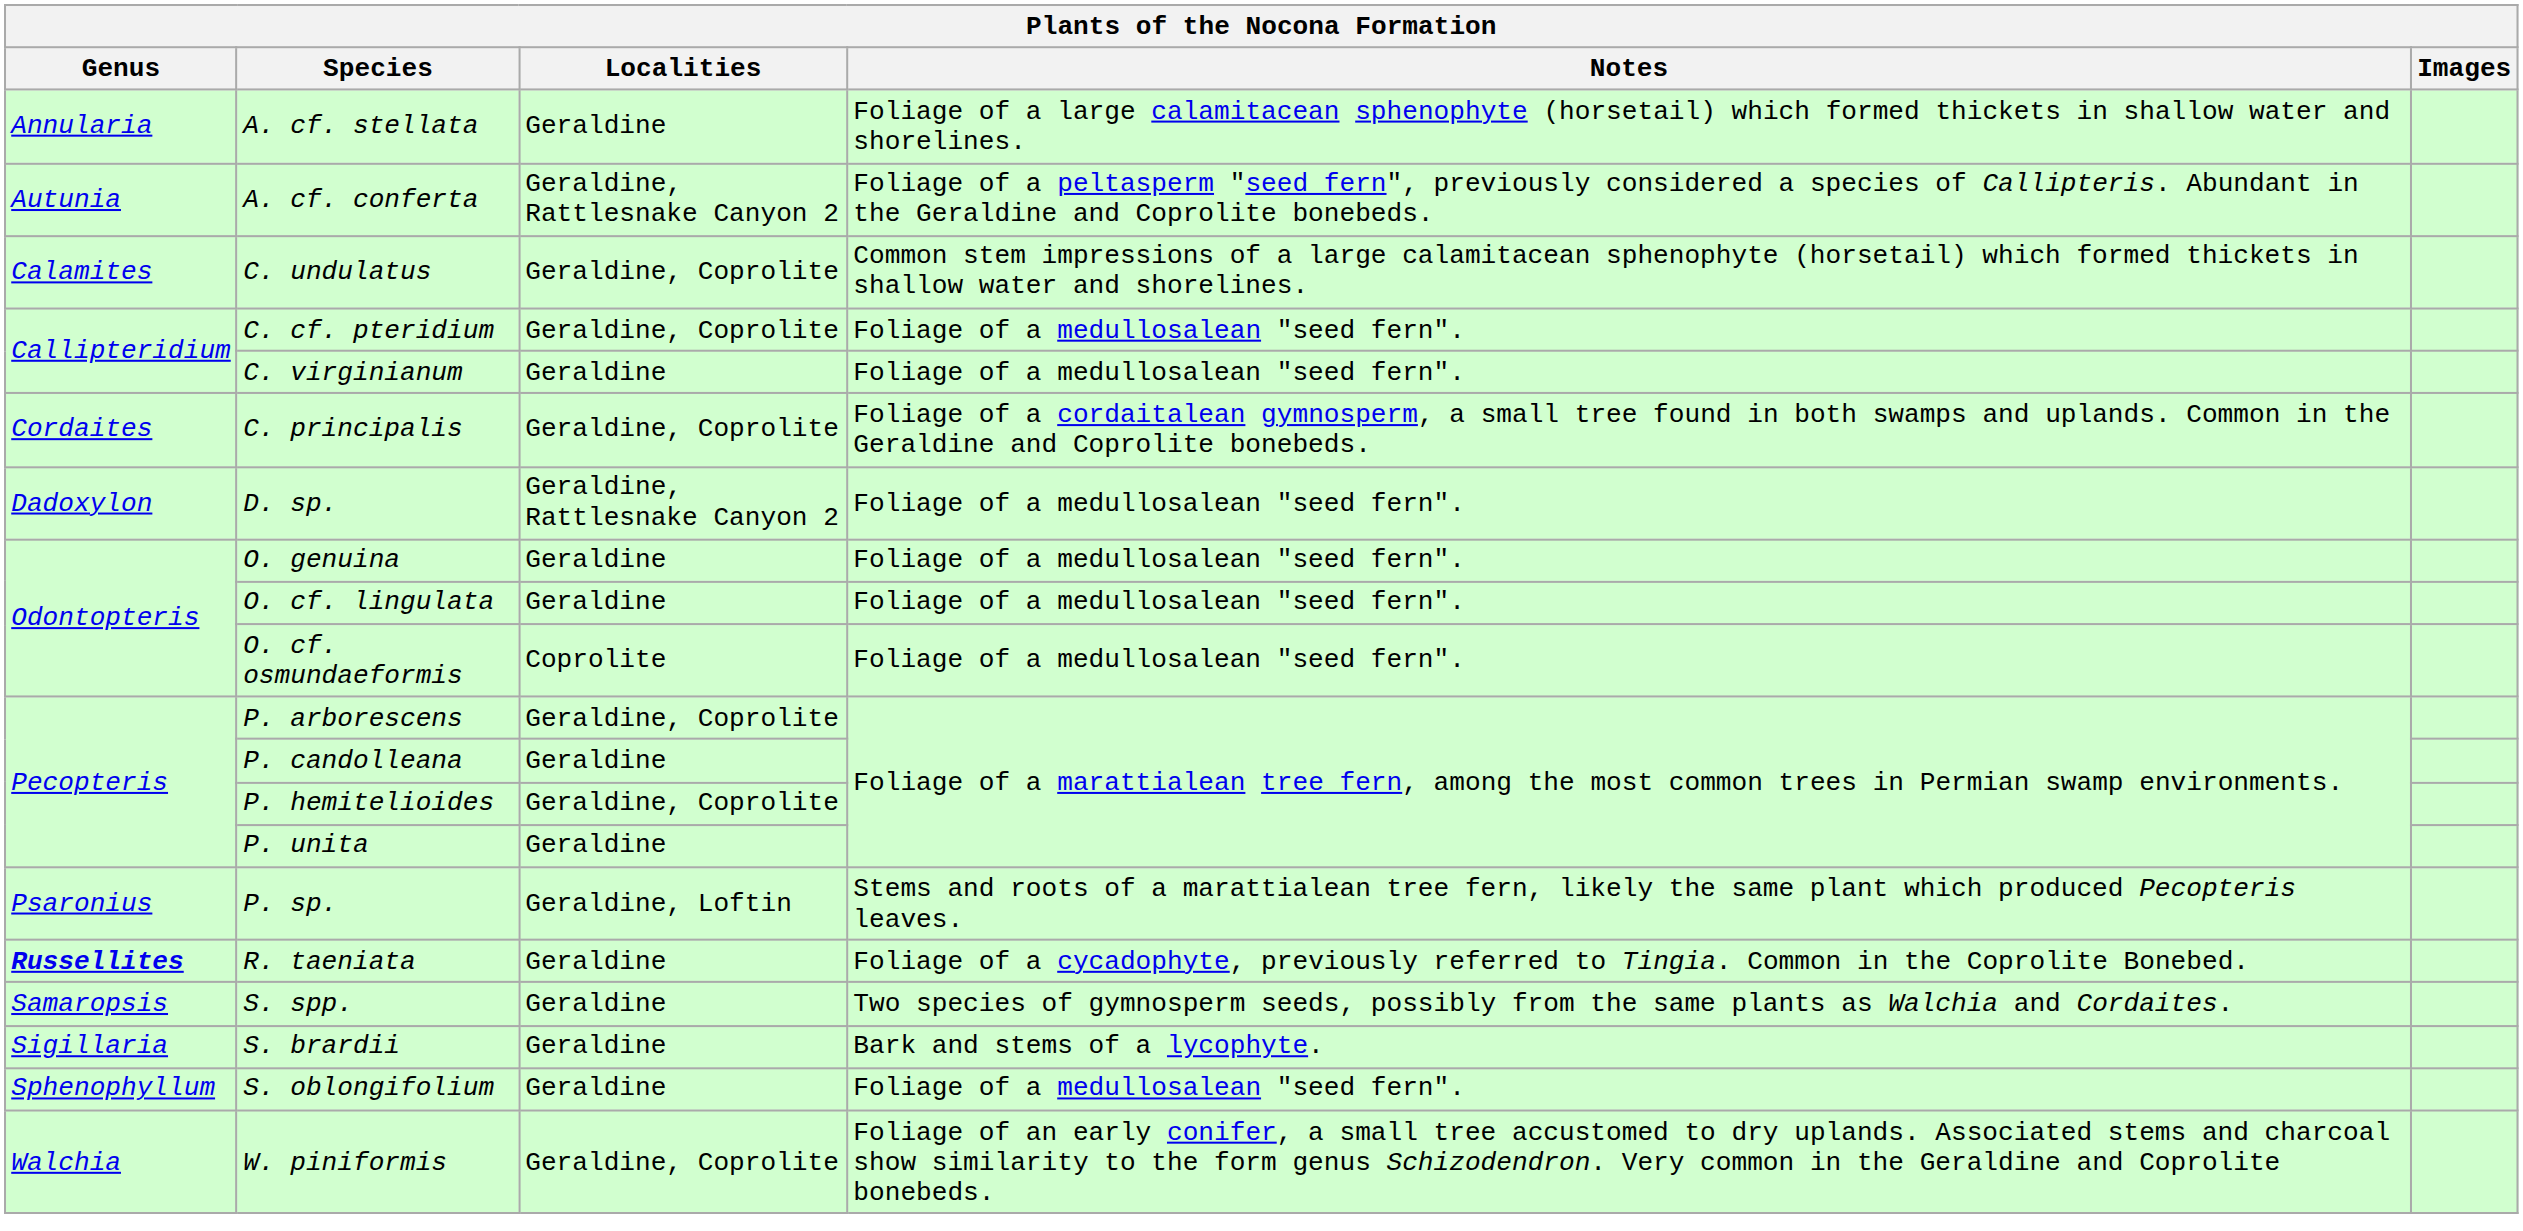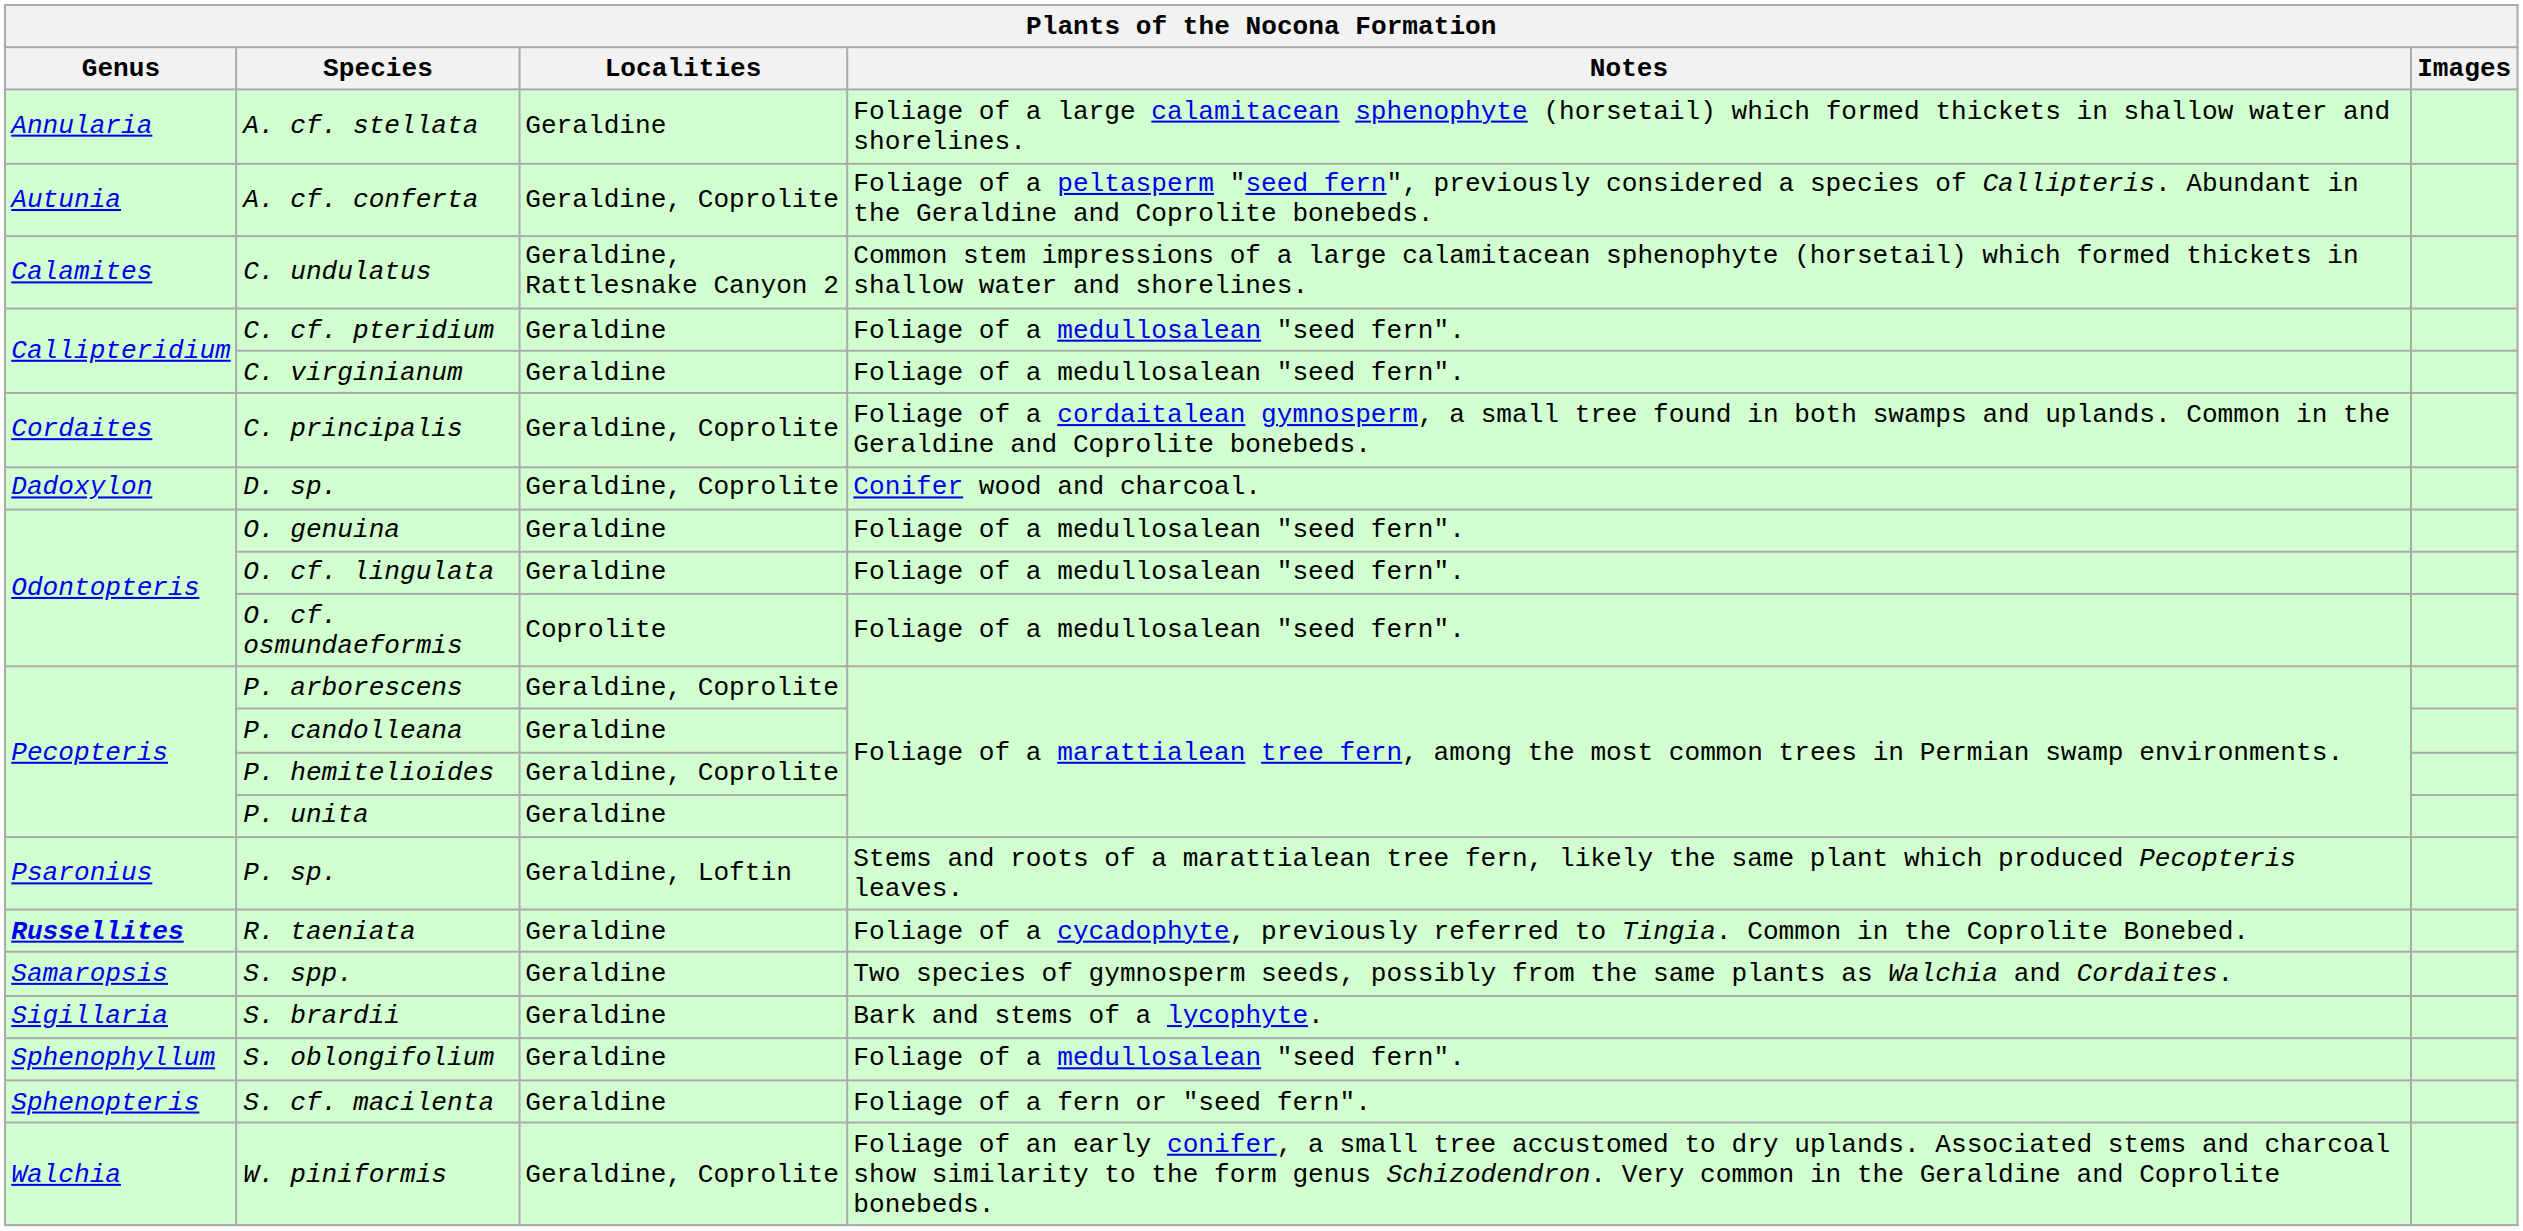A. cf. conferta | Localities: Geraldine, Rattlesnake Canyon 2 -> Geraldine, Coprolite
C. undulatus | Localities: Geraldine, Coprolite -> Geraldine, Rattlesnake Canyon 2
C. cf. pteridium | Localities: Geraldine, Coprolite -> Geraldine
D. sp. | Localities: Geraldine, Rattlesnake Canyon 2 -> Geraldine, Coprolite
D. sp. | Notes: Foliage of a medullosalean "seed fern". -> Conifer wood and charcoal.
+ row: Sphenopteris | S. cf. macilenta | Geraldine | Foliage of a fern or "seed fern".
